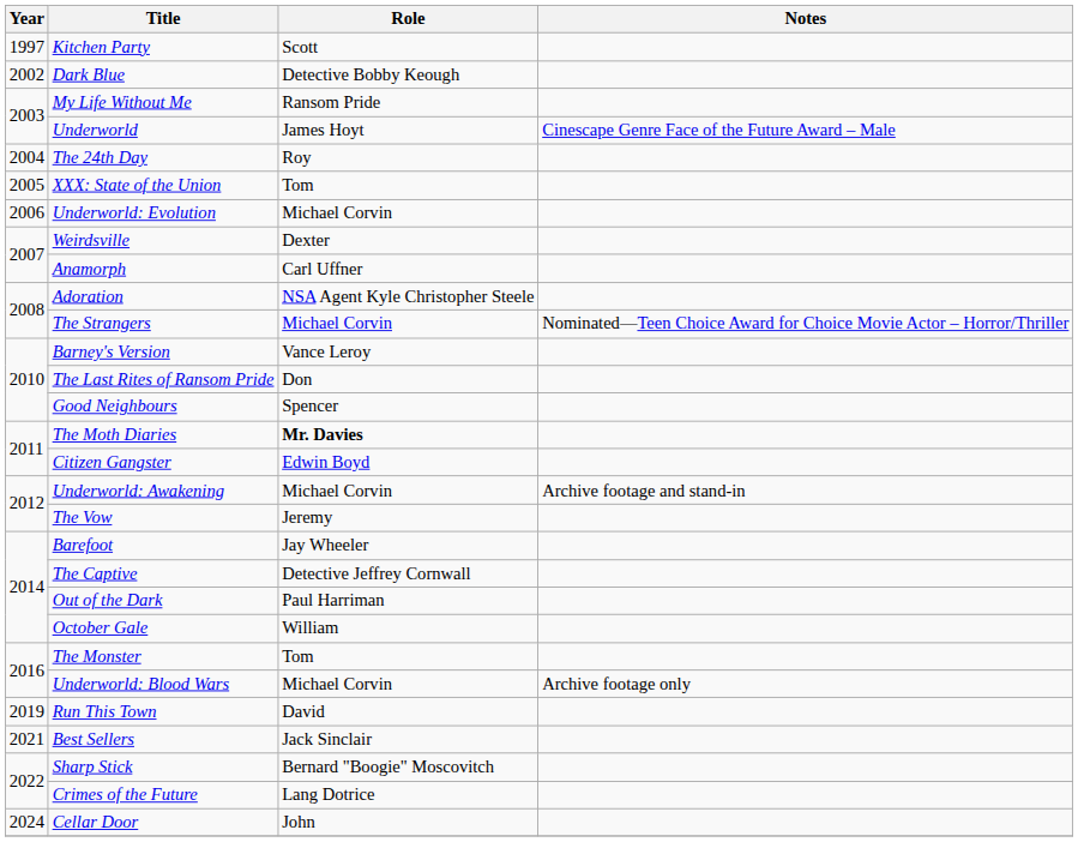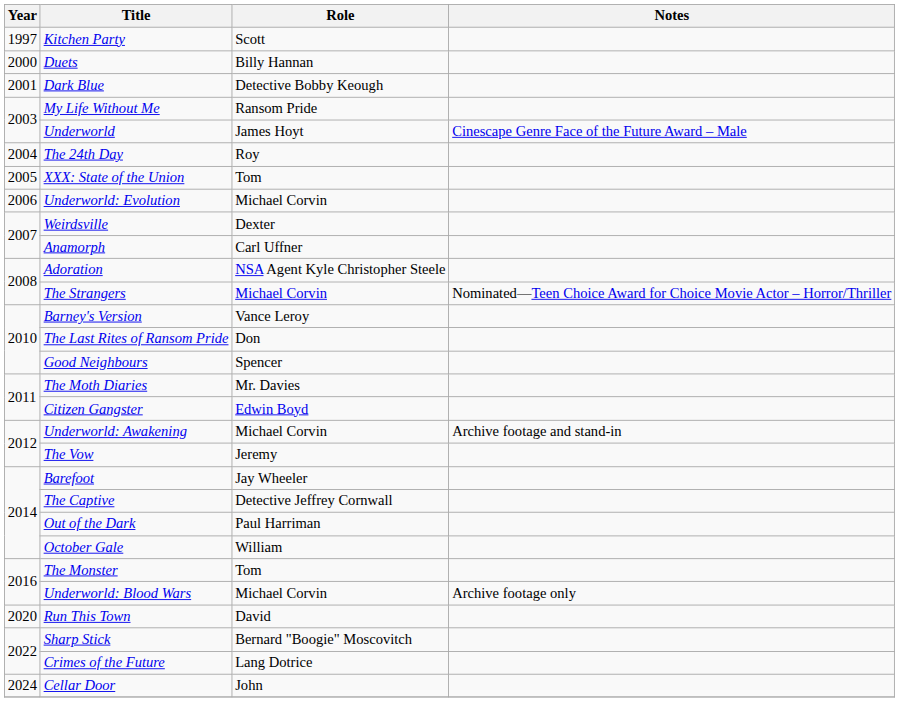+ row: 2000 | Duets | Billy Hannan
Dark Blue | Year: 2002 -> 2001
The Moth Diaries | Role: bold -> normal
Run This Town | Year: 2019 -> 2020
- row: 2021 | Best Sellers | Jack Sinclair
